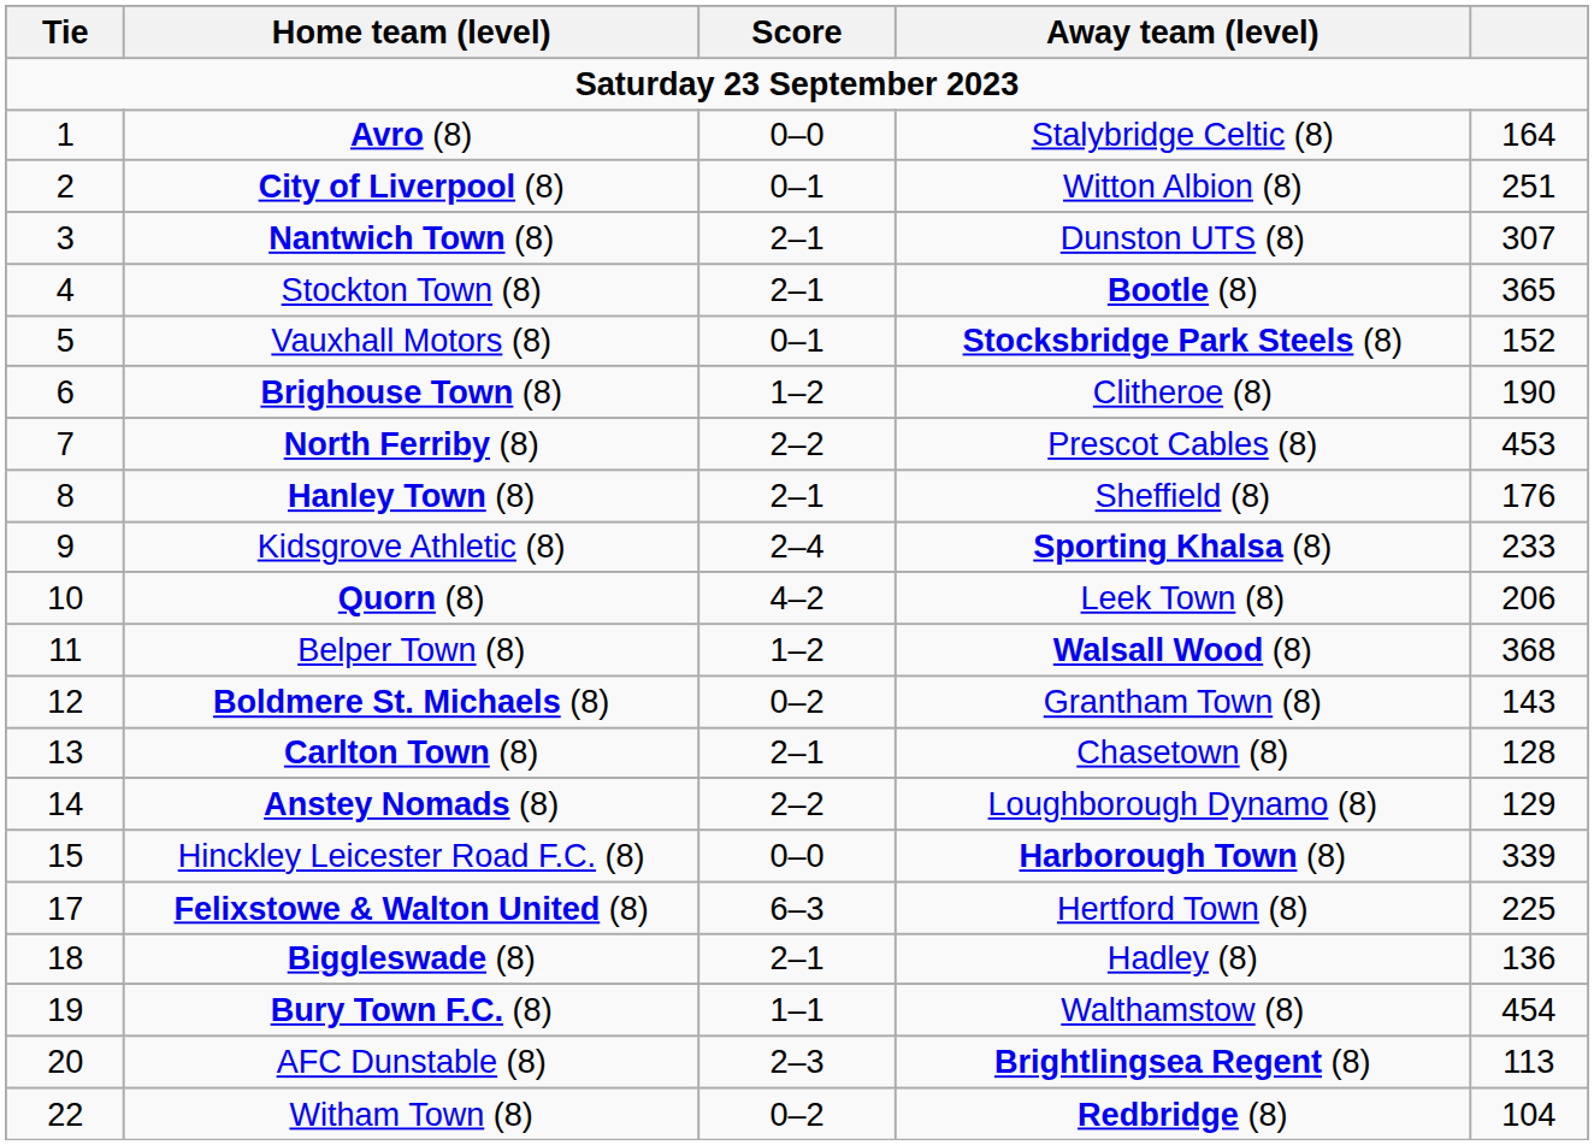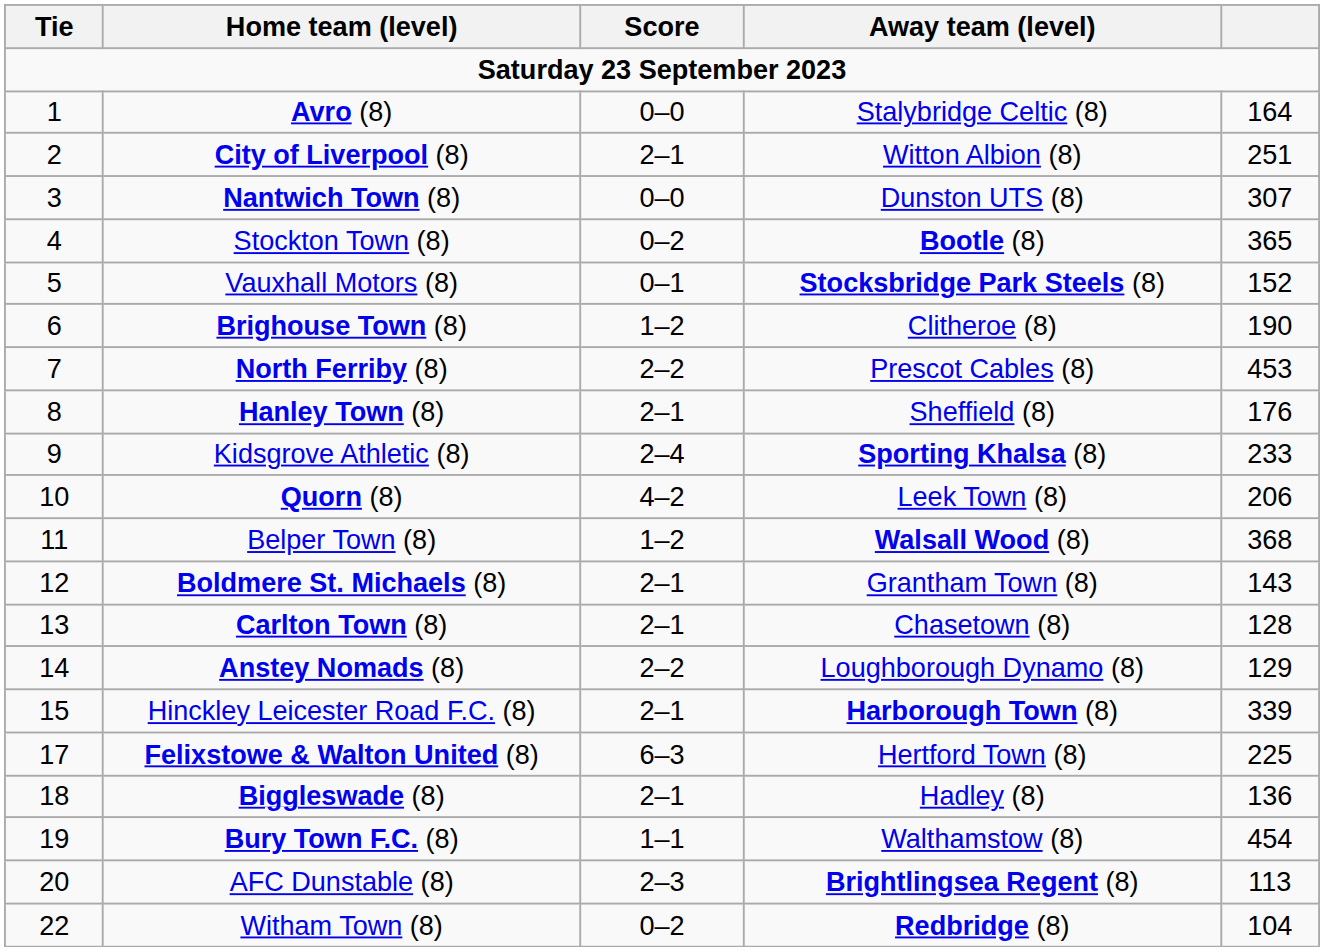City of Liverpool (8) | Score: 0–1 -> 2–1
Nantwich Town (8) | Score: 2–1 -> 0–0
Stockton Town (8) | Score: 2–1 -> 0–2
Boldmere St. Michaels (8) | Score: 0–2 -> 2–1
Hinckley Leicester Road F.C. (8) | Score: 0–0 -> 2–1
